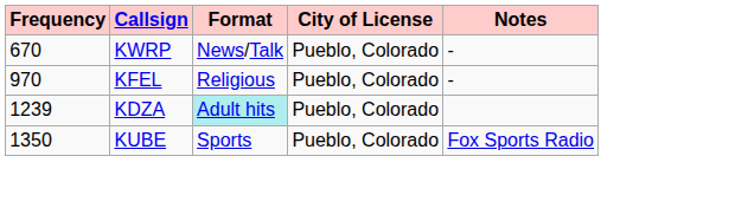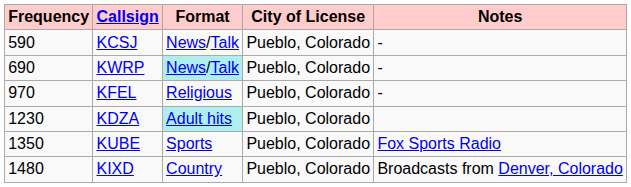+ row: 590 | KCSJ | News/Talk | Pueblo, Colorado | -
KWRP | Frequency: 670 -> 690
KWRP | Format: no background -> paleturquoise background
KDZA | Frequency: 1239 -> 1230
+ row: 1480 | KIXD | Country | Pueblo, Colorado | Broadcasts from Denver, Colorado
